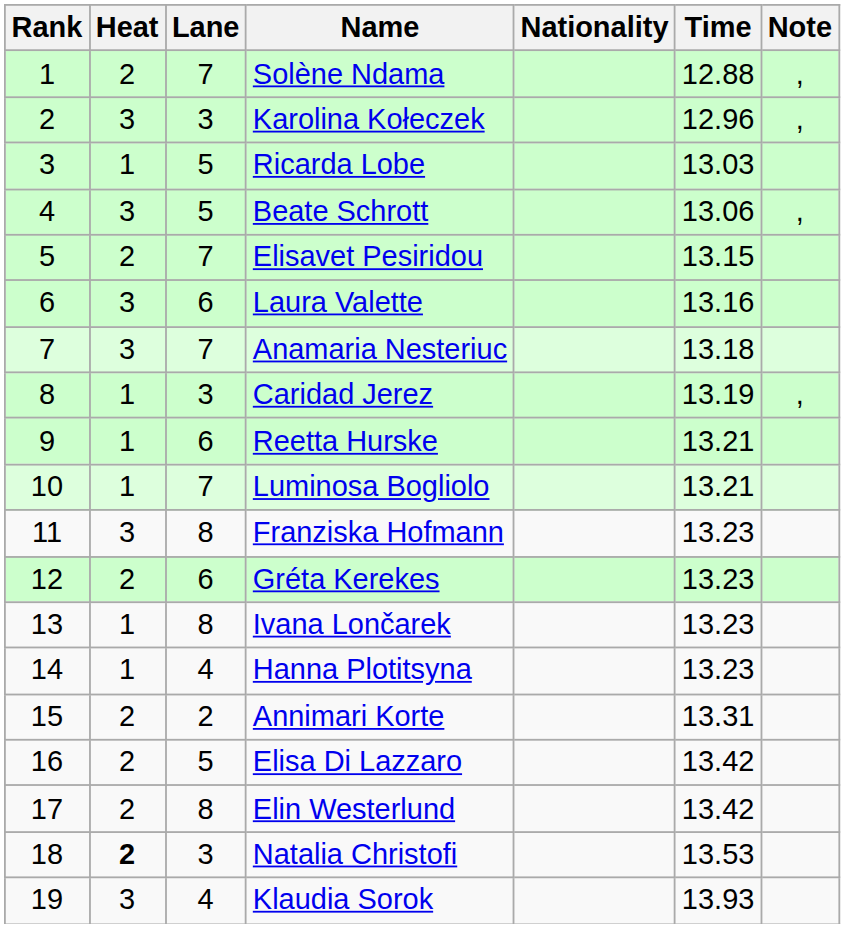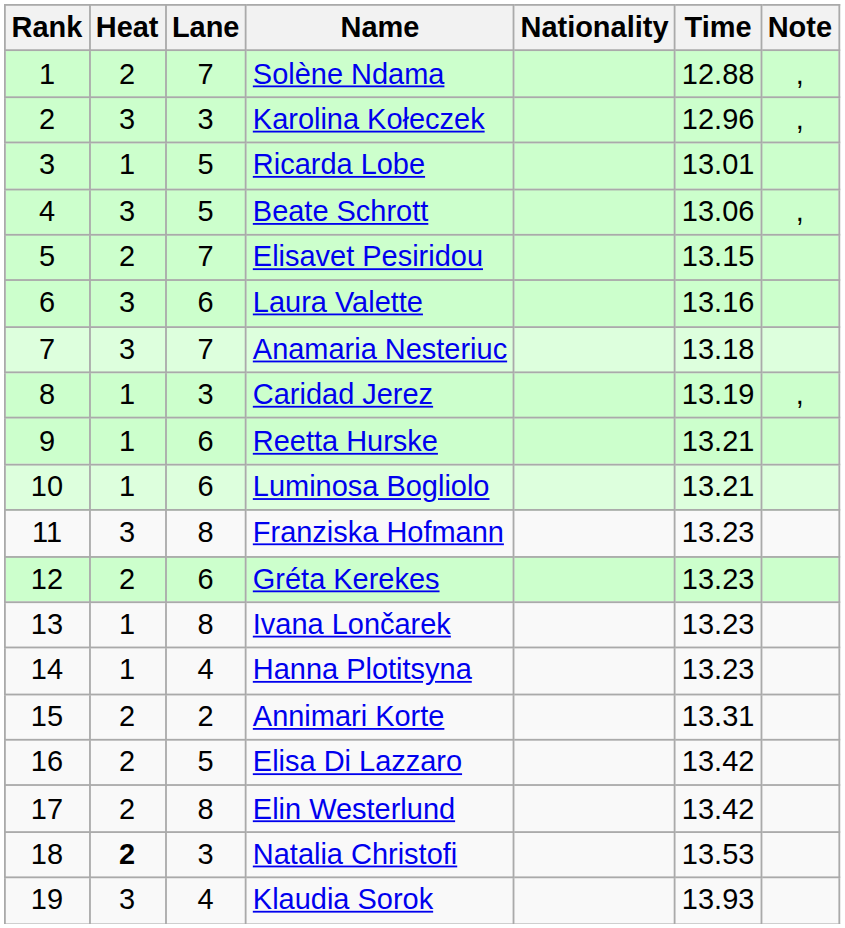Ricarda Lobe | Time: 13.03 -> 13.01
Luminosa Bogliolo | Lane: 7 -> 6
